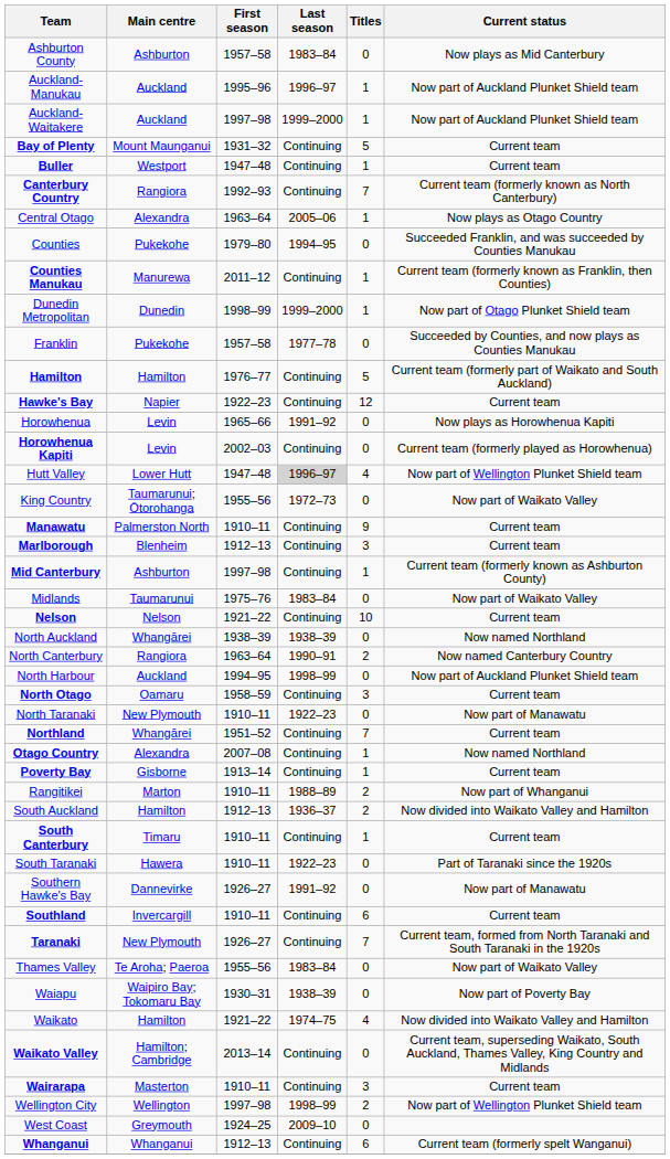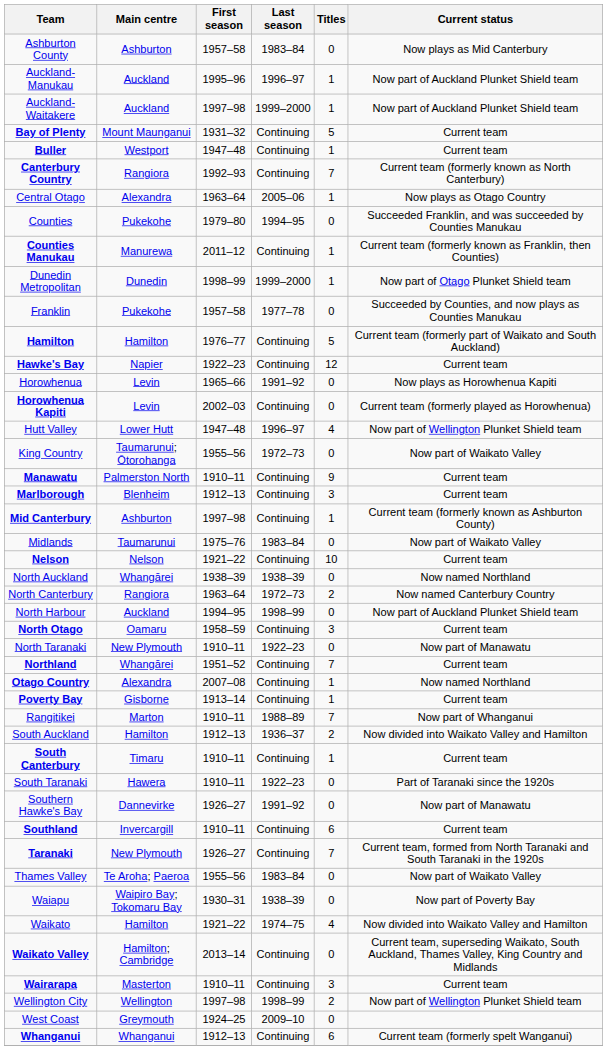Hutt Valley | Last season: lightgrey background -> no background
North Canterbury | Last season: 1990–91 -> 1972–73
Rangitikei | Titles: 2 -> 7
